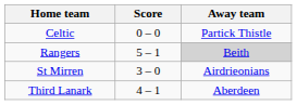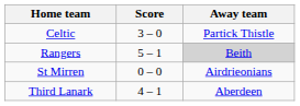Celtic | Score: 0 – 0 -> 3 – 0
St Mirren | Score: 3 – 0 -> 0 – 0
